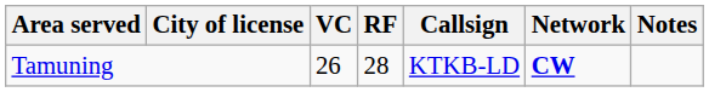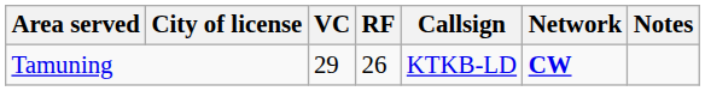Tamuning | VC: 26 -> 29
Tamuning | RF: 28 -> 26
